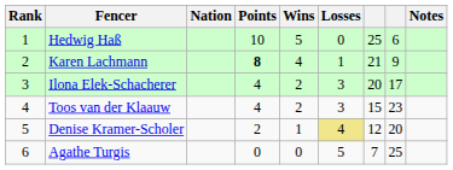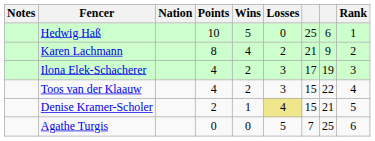columns swapped: Rank <-> Notes
Karen Lachmann | Points: bold -> normal
Karen Lachmann | Losses: 1 -> 2
Ilona Elek-Schacherer | column 7: 20 -> 17
Ilona Elek-Schacherer | column 8: 17 -> 19
Toos van der Klaauw | column 8: 23 -> 22
Denise Kramer-Scholer | column 7: 12 -> 15
Denise Kramer-Scholer | column 8: 20 -> 21
